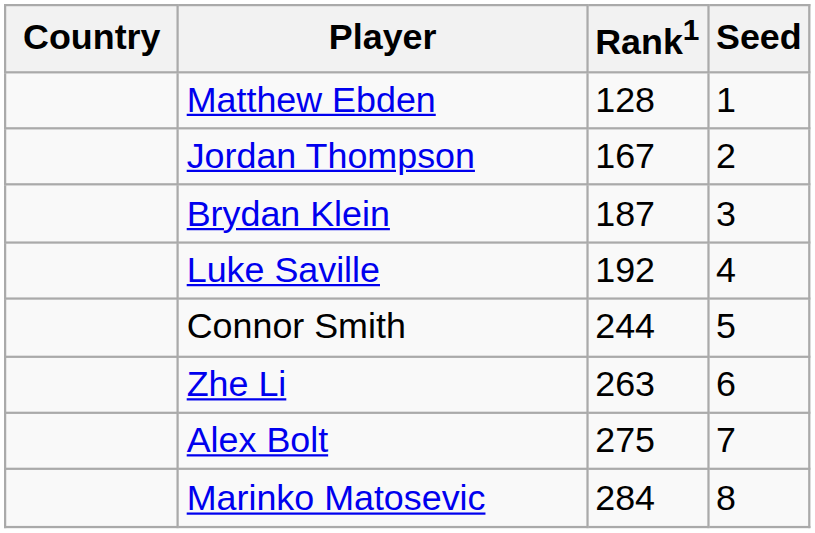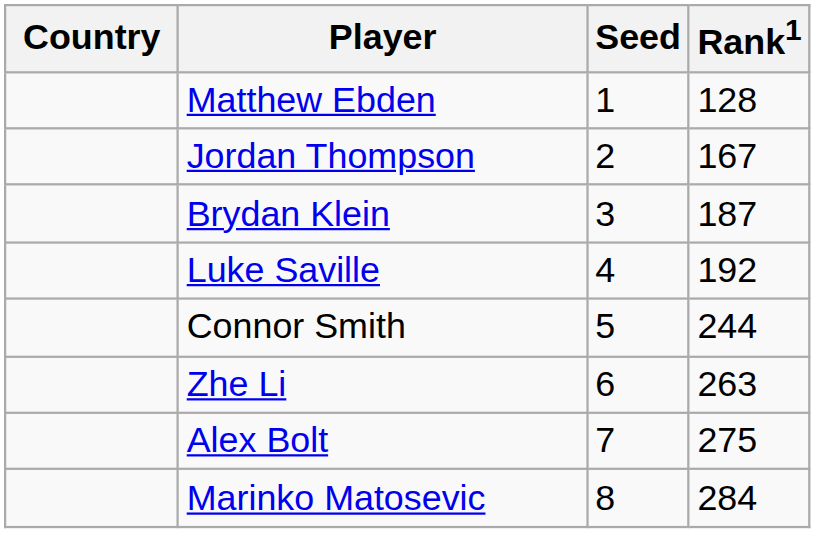columns swapped: Rank1 <-> Seed
